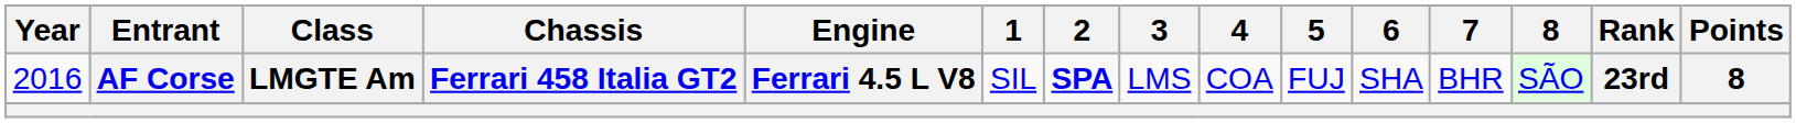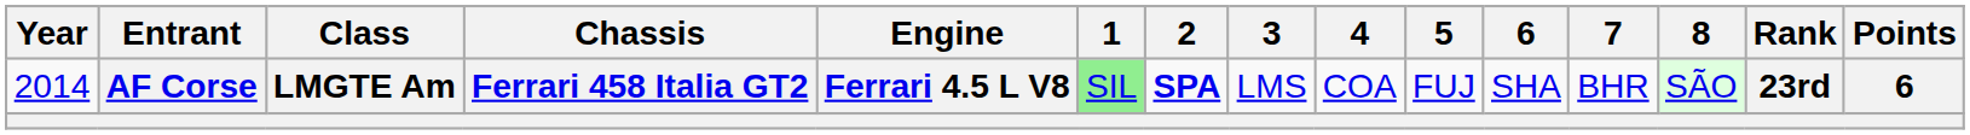AF Corse | Year: 2016 -> 2014
AF Corse | 1: no background -> lightgreen background
AF Corse | Points: 8 -> 6
